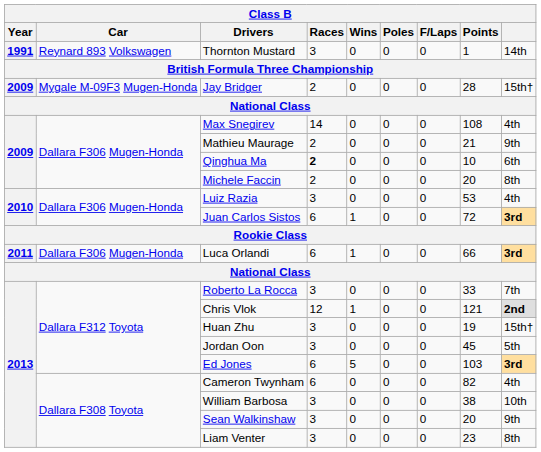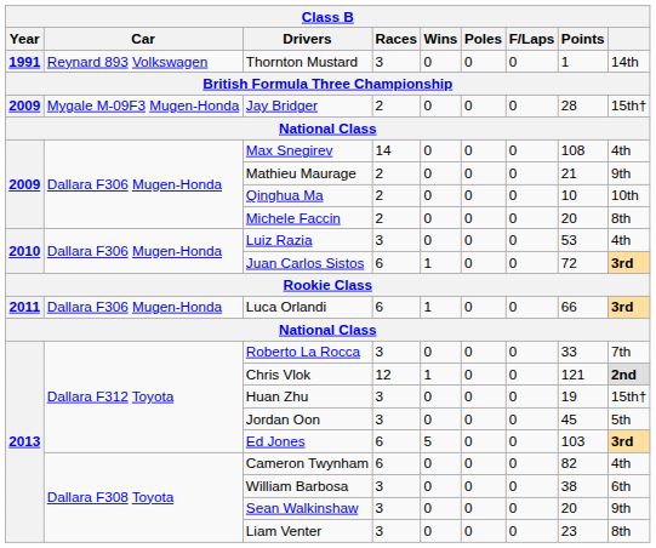Qinghua Ma | Races: bold -> normal
Qinghua Ma | column 9: 6th -> 10th
William Barbosa | column 9: 10th -> 6th
